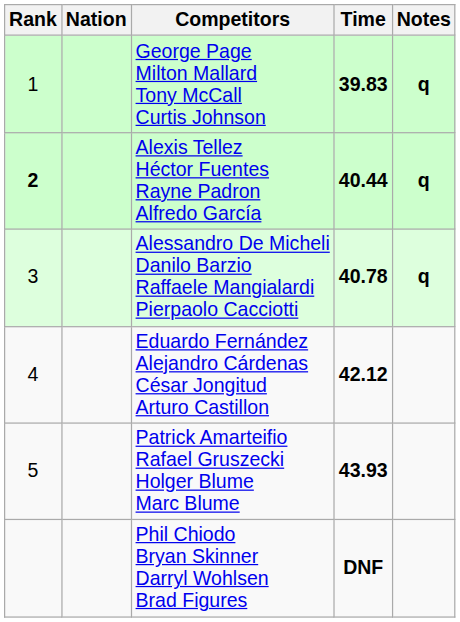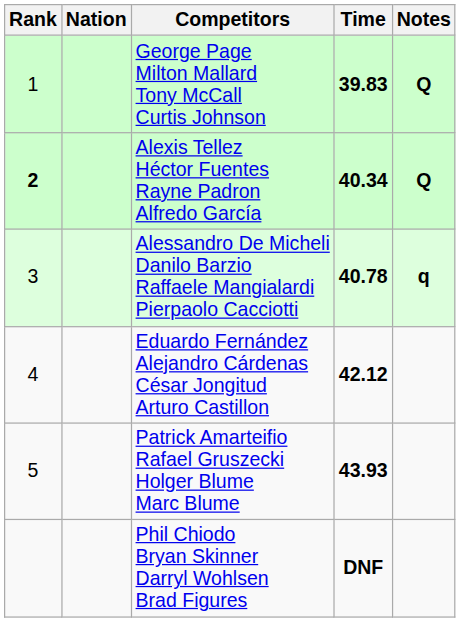George Page Milton Mallard Tony McCall Curtis Johnson | Notes: q -> Q
Alexis Tellez Héctor Fuentes Rayne Padron Alfredo García | Time: 40.44 -> 40.34
Alexis Tellez Héctor Fuentes Rayne Padron Alfredo García | Notes: q -> Q
